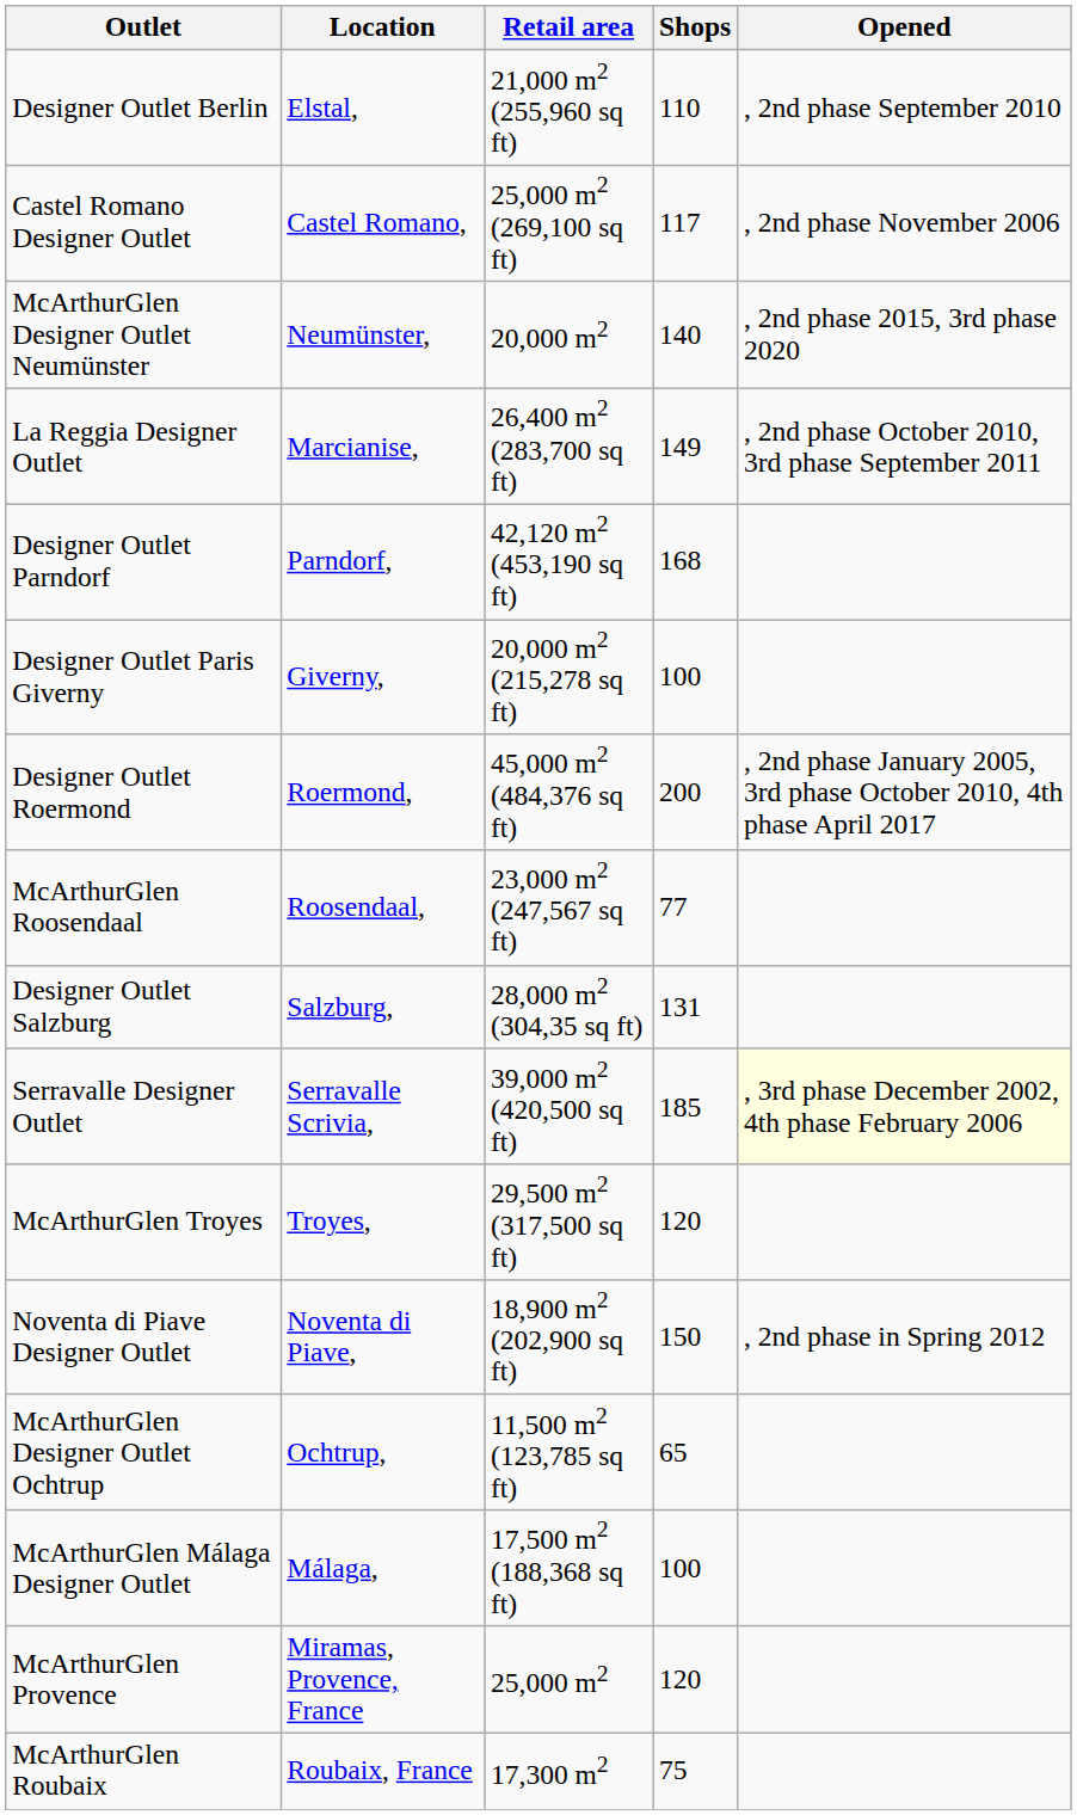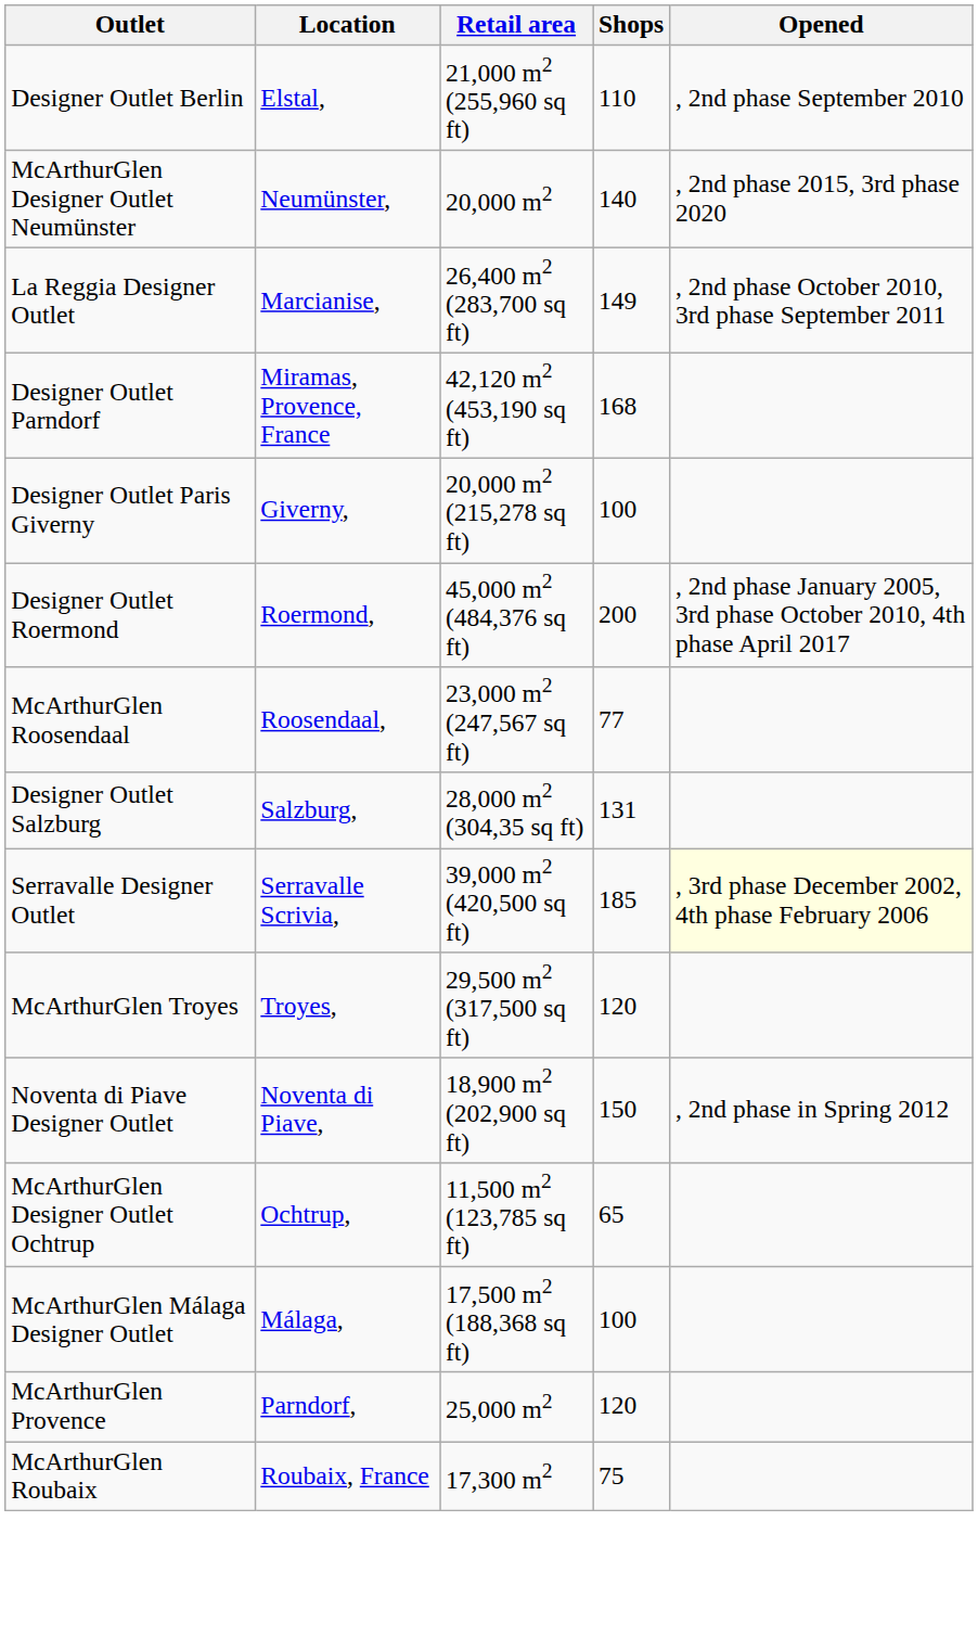- row: Castel Romano Designer Outlet | Castel Romano, | 25,000 m2 (269,100 sq ft) | 117 | , 2nd phase November 2006
Designer Outlet Parndorf | Location: Parndorf, -> Miramas, Provence, France
McArthurGlen Provence | Location: Miramas, Provence, France -> Parndorf,
